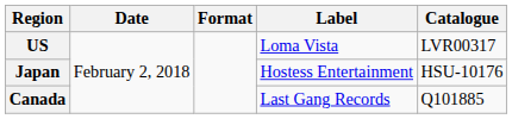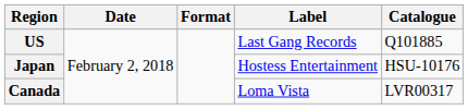US | Label: Loma Vista -> Last Gang Records
US | Catalogue: LVR00317 -> Q101885
Canada | Label: Last Gang Records -> Loma Vista
Canada | Catalogue: Q101885 -> LVR00317
